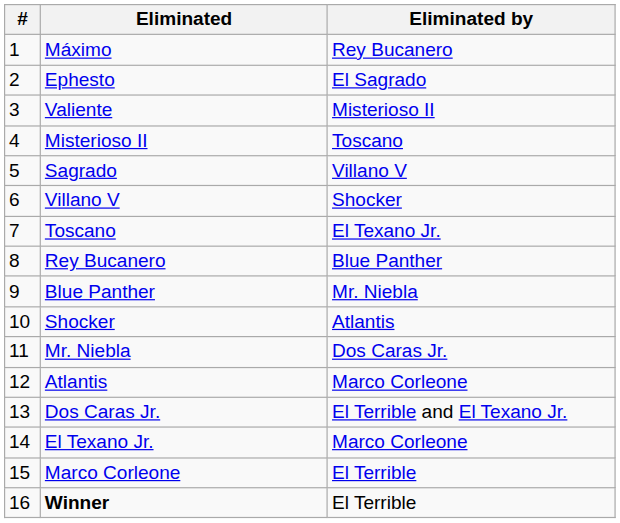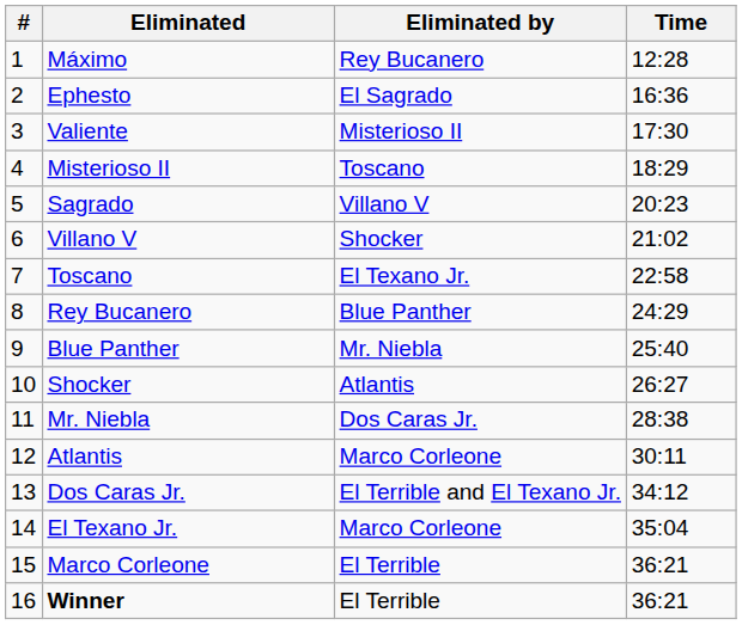+ column: Time | 12:28 | 16:36 | 17:30 | 18:29 | 20:23 | 21:02 | 22:58 | 24:29 | 25:40 | 26:27 | 28:38 | 30:11 | 34:12 | 35:04 | 36:21 | 36:21
